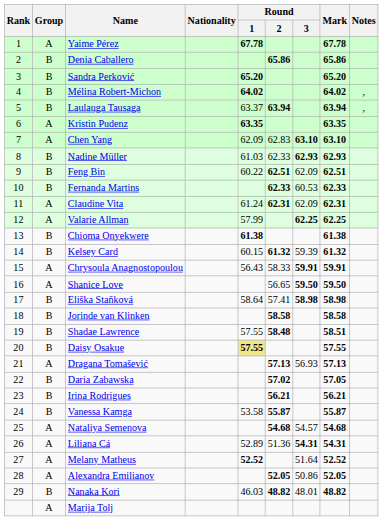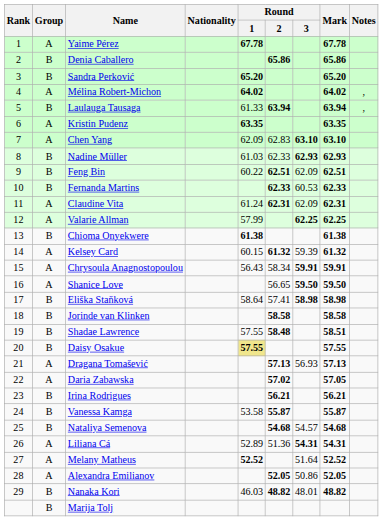Mélina Robert-Michon | Group: B -> A
Laulauga Tausaga | Round / 1: 63.37 -> 61.33
Kelsey Card | Group: B -> A
Chrysoula Anagnostopoulou | Round / 2: 58.33 -> 58.34
Daria Zabawska | Group: B -> A
Nataliya Semenova | Group: A -> B
Marija Tolj | Group: A -> B
